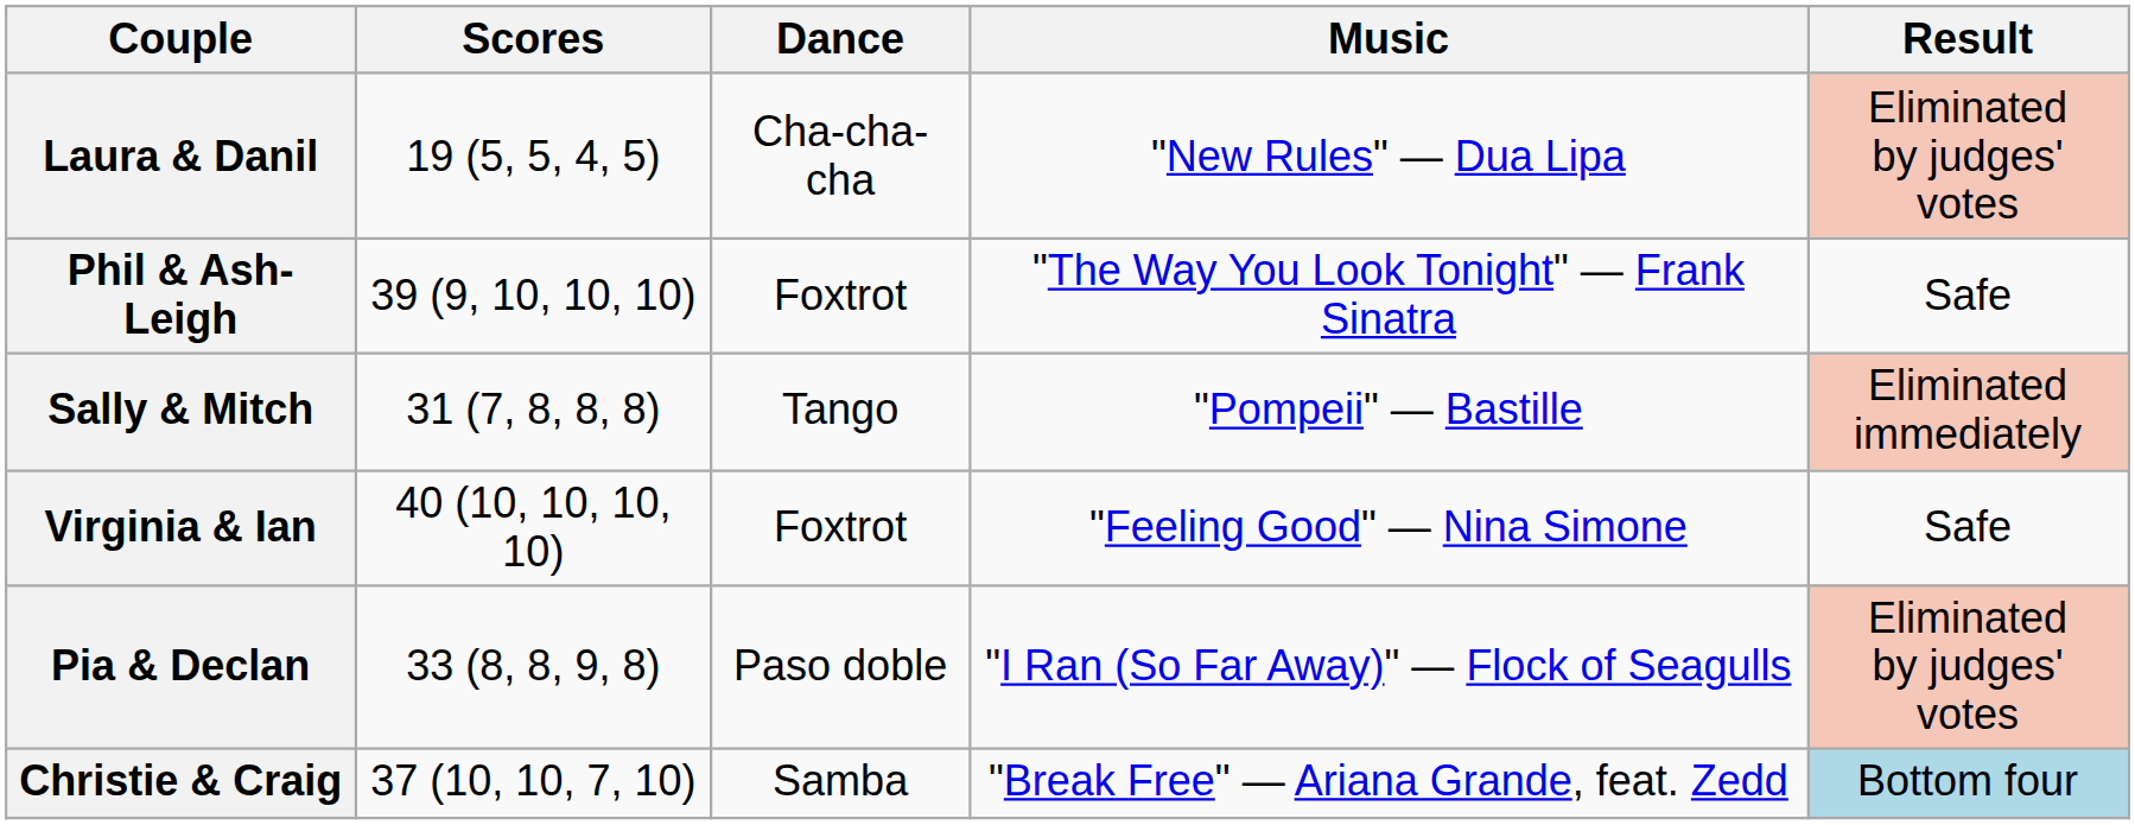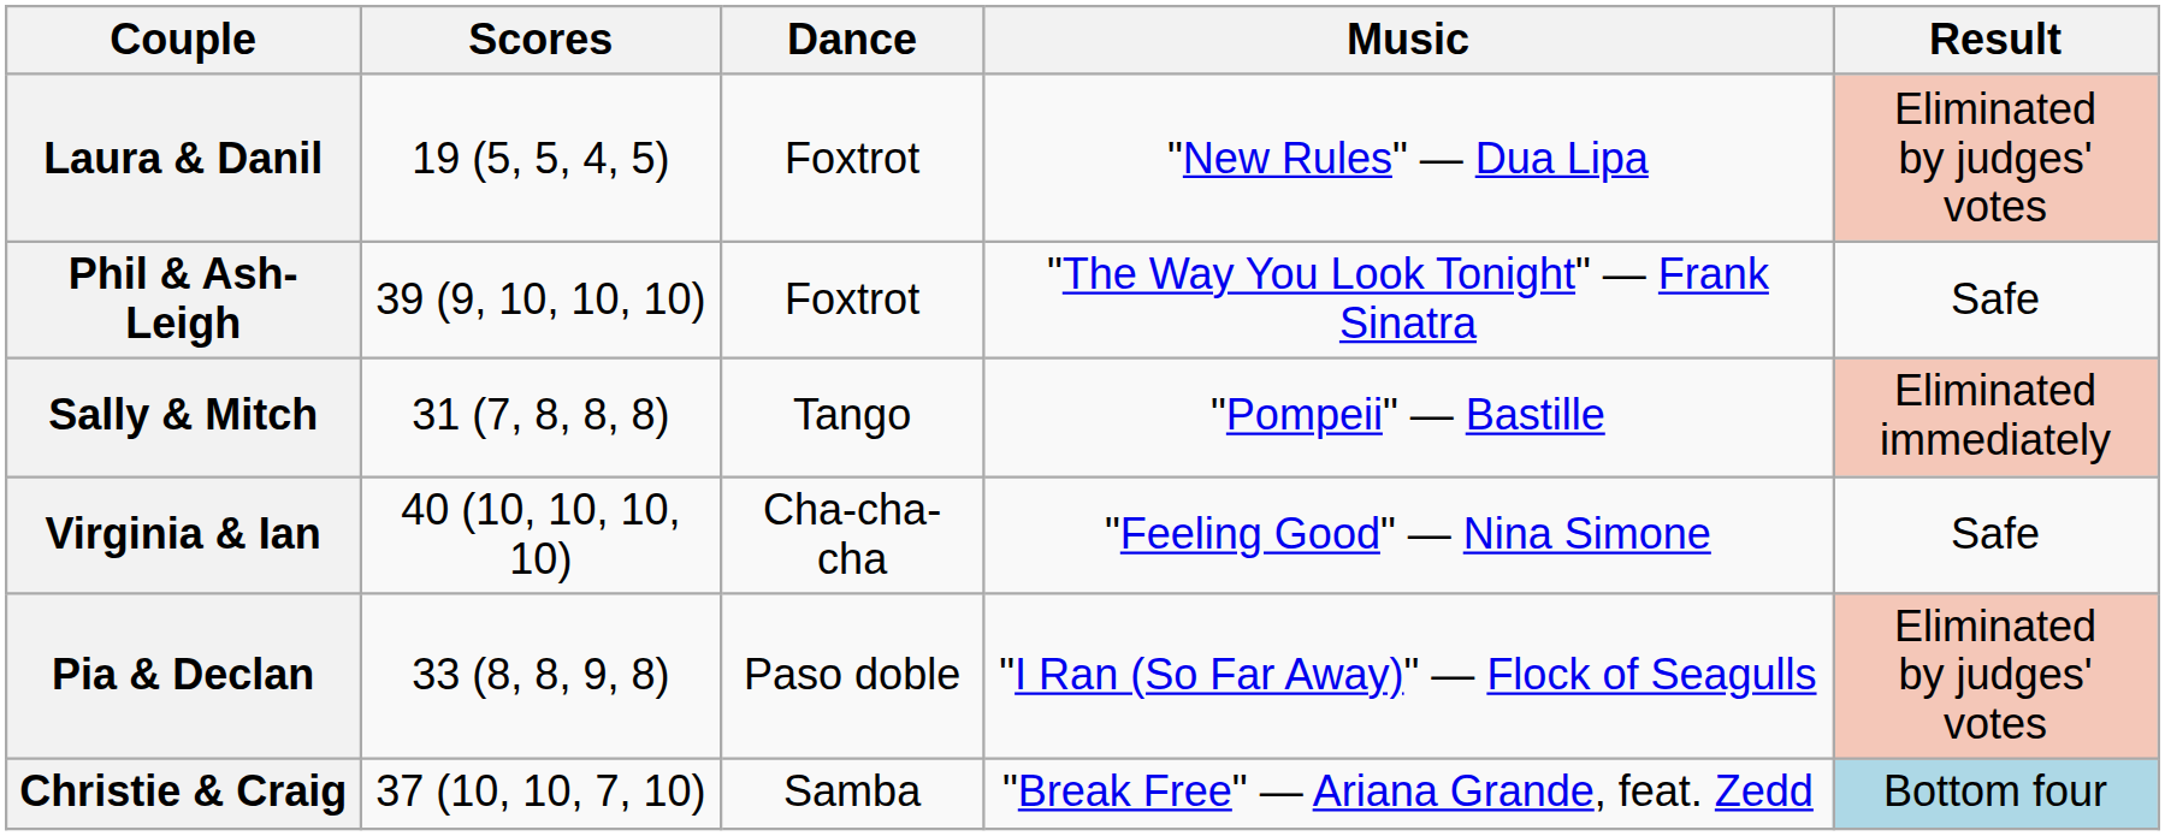Laura & Danil | Dance: Cha-cha-cha -> Foxtrot
Virginia & Ian | Dance: Foxtrot -> Cha-cha-cha
